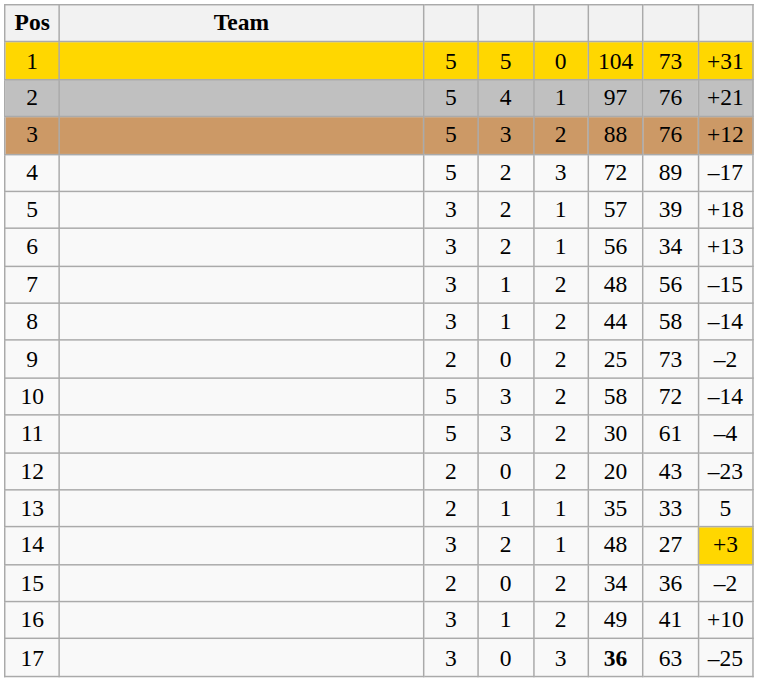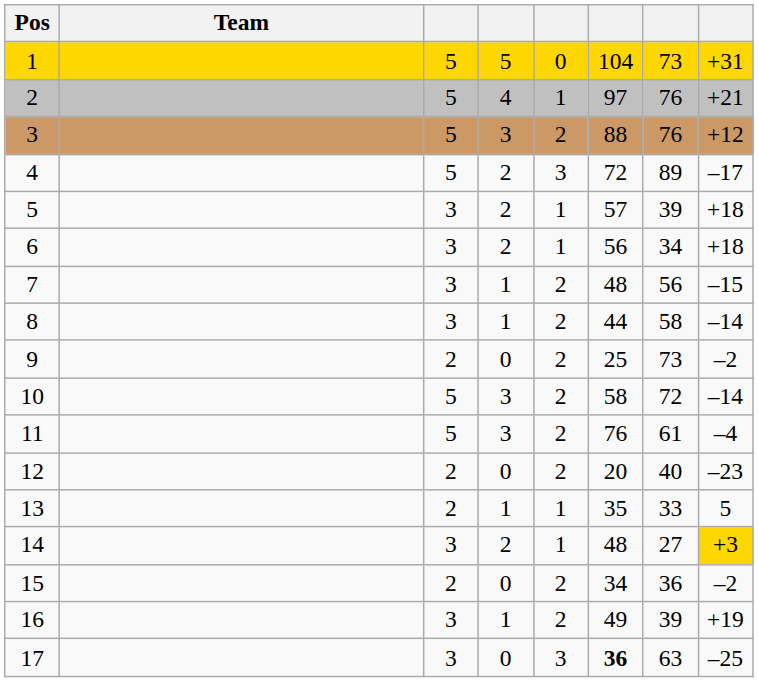6 | column 8: +13 -> +18
11 | column 6: 30 -> 76
12 | column 7: 43 -> 40
16 | column 7: 41 -> 39
16 | column 8: +10 -> +19
